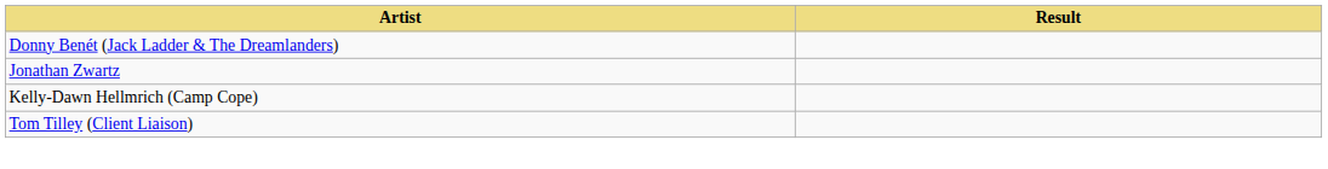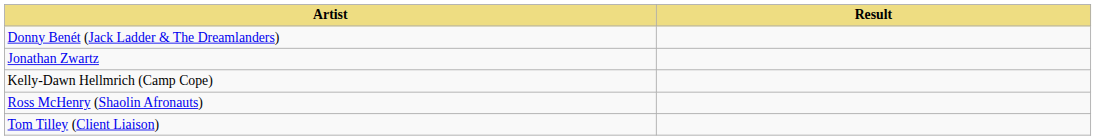+ row: Ross McHenry (Shaolin Afronauts)
